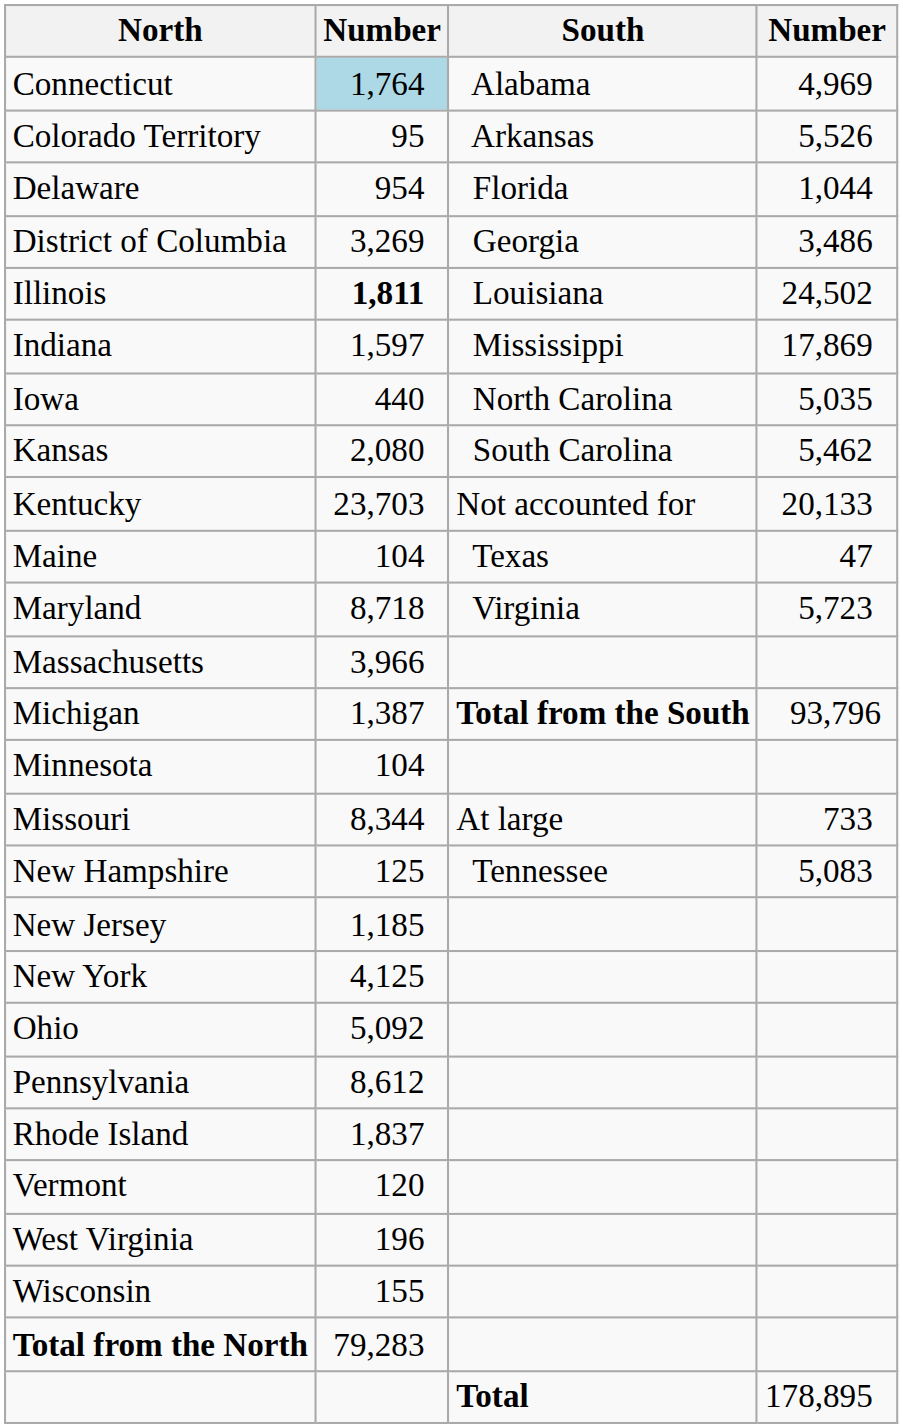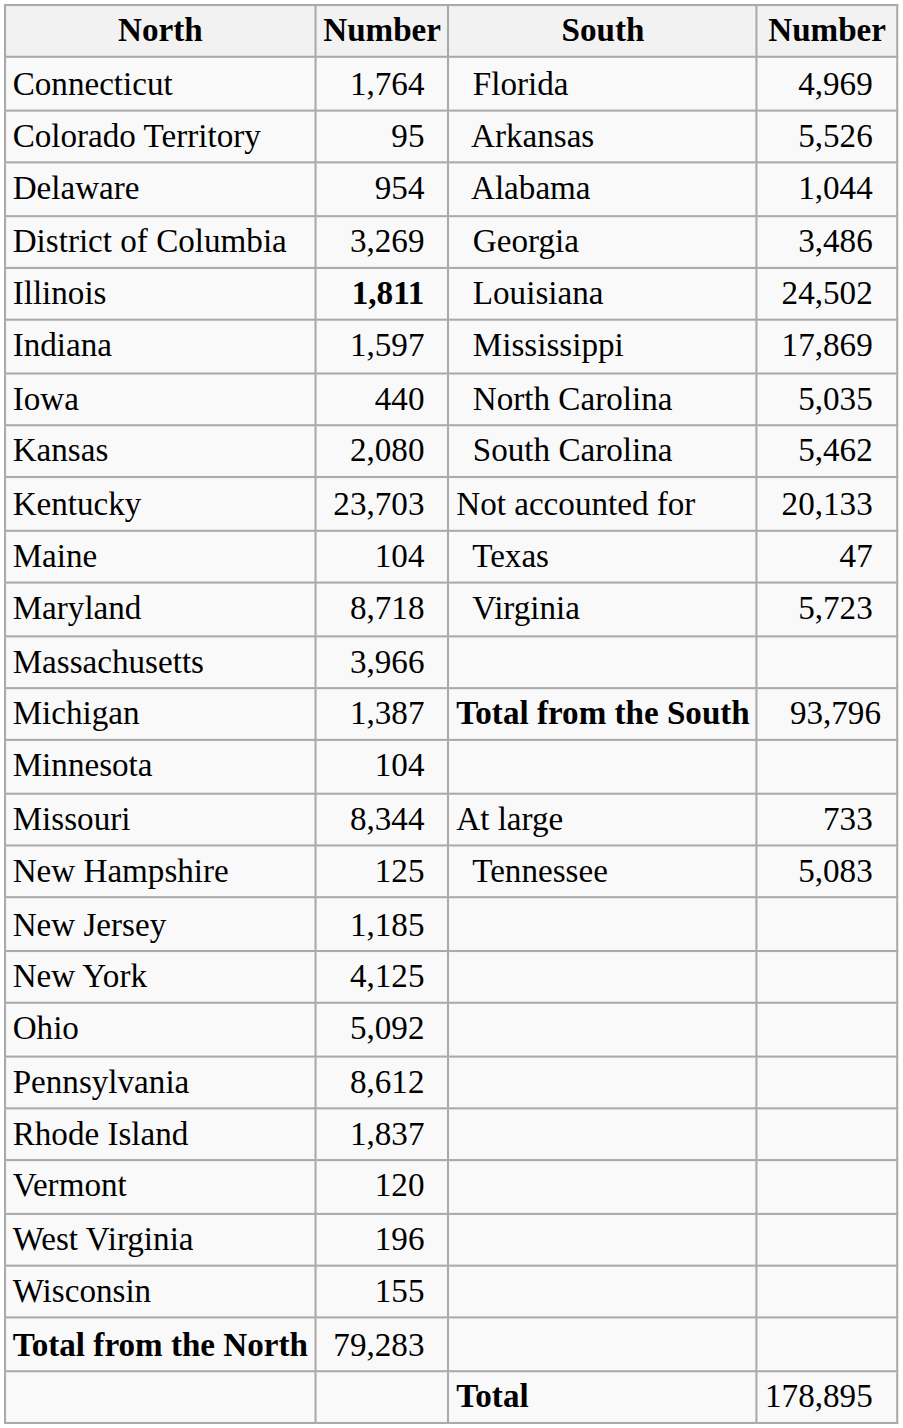Connecticut | column 2: lightblue background -> no background
Connecticut | South: Alabama -> Florida
Delaware | South: Florida -> Alabama
